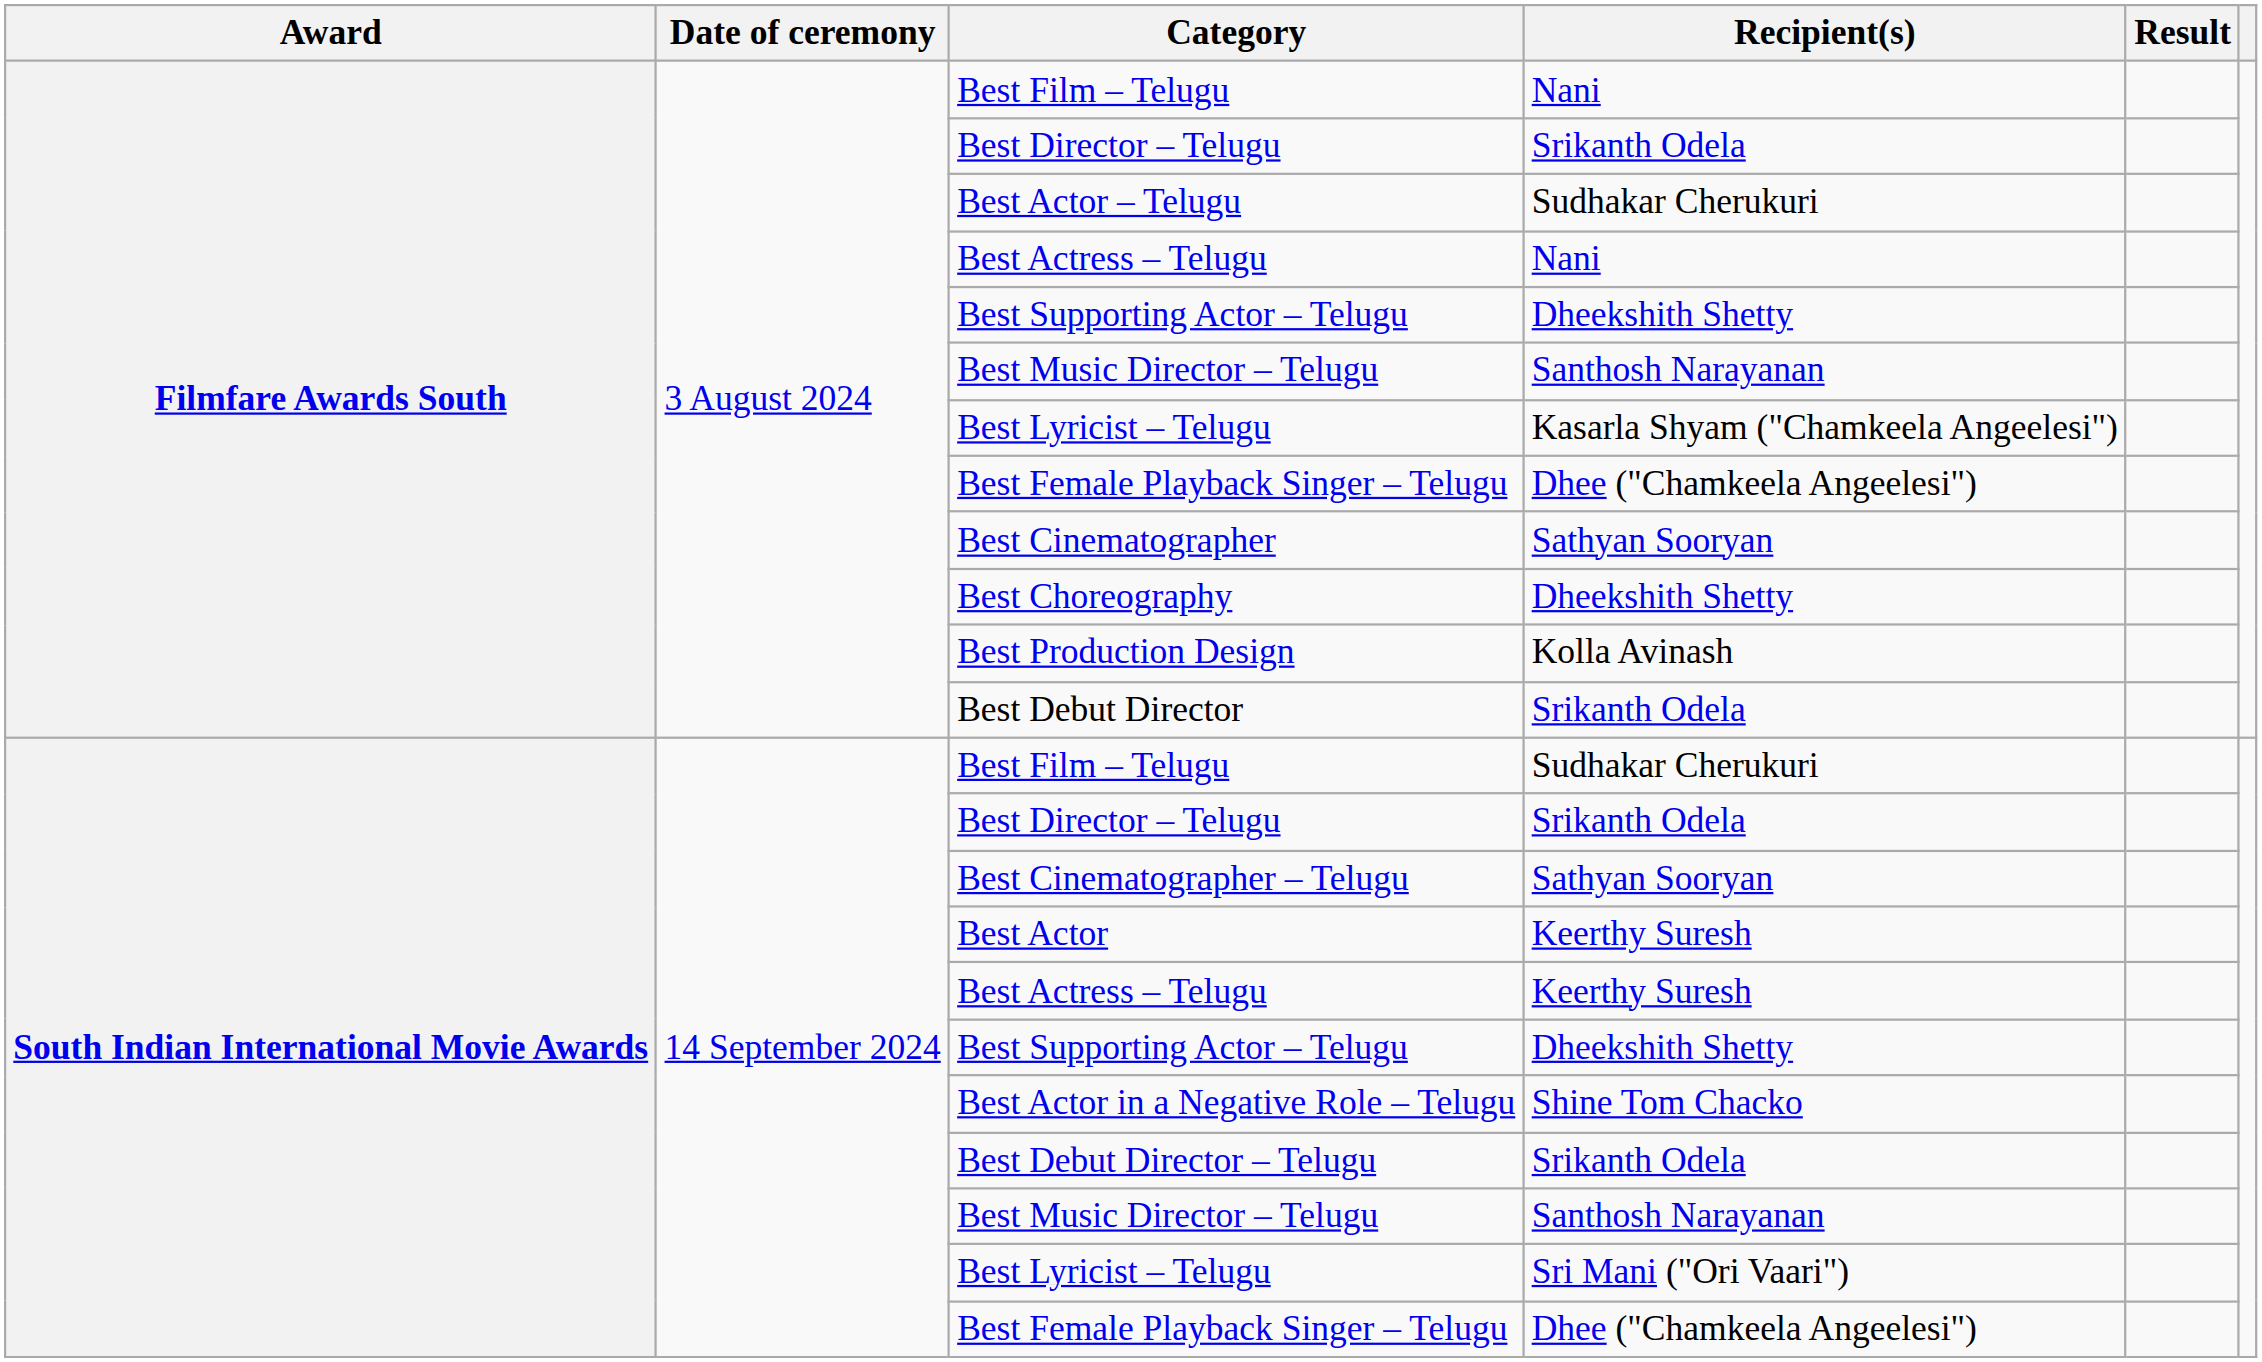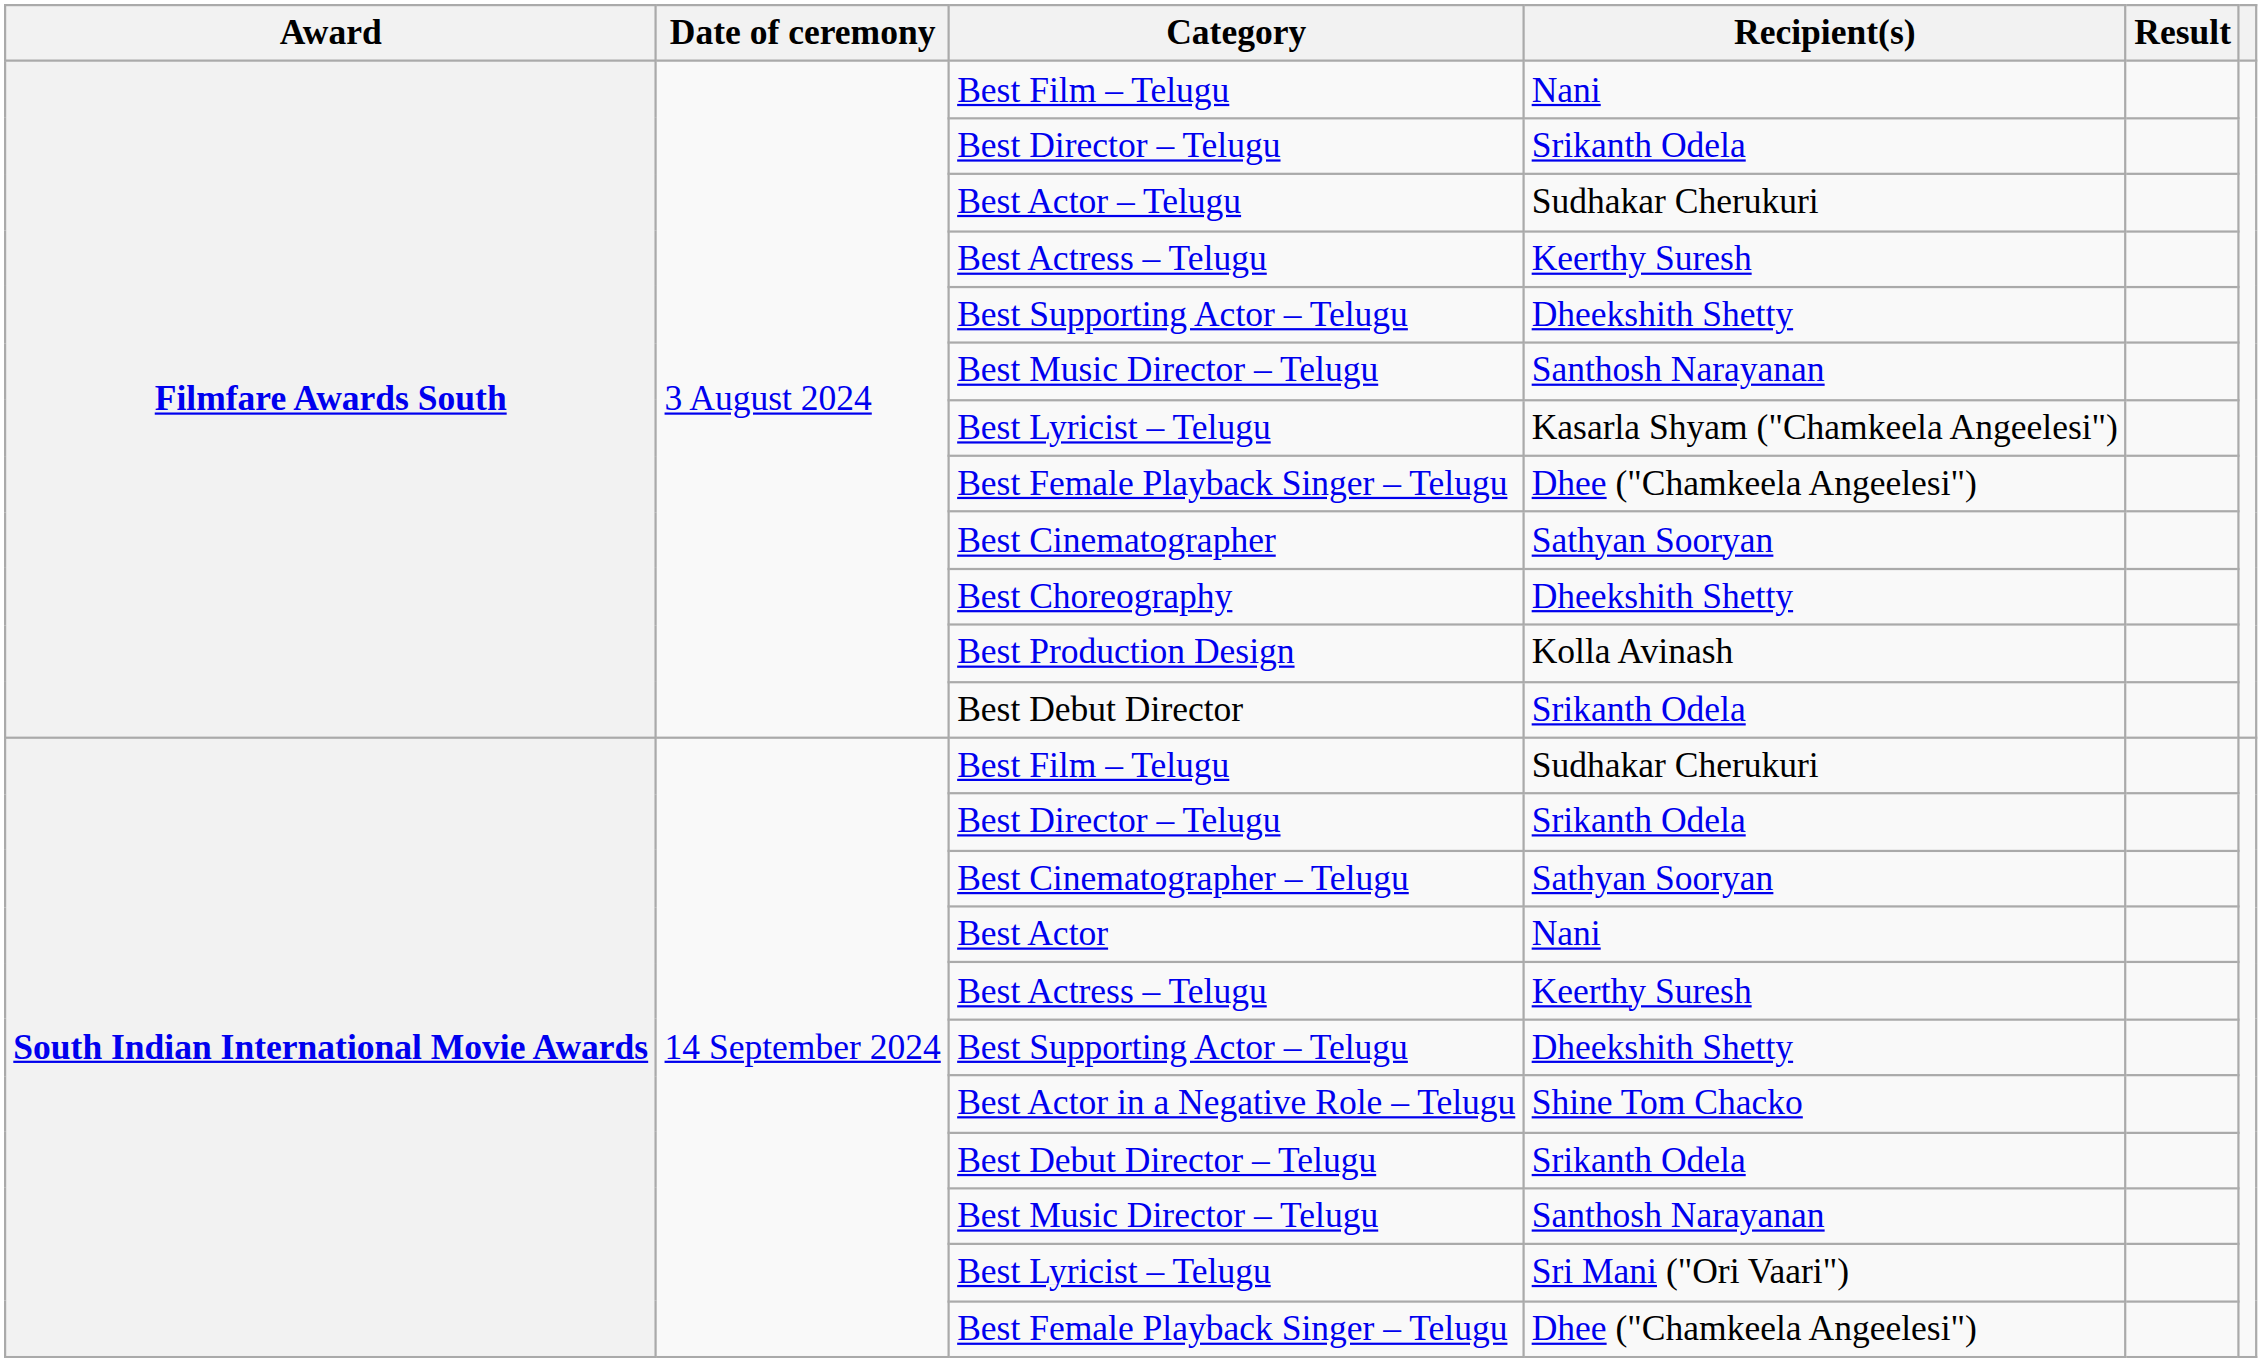Filmfare Awards South / Best Actress – Telugu | Recipient(s): Nani -> Keerthy Suresh
Best Actor | Recipient(s): Keerthy Suresh -> Nani
